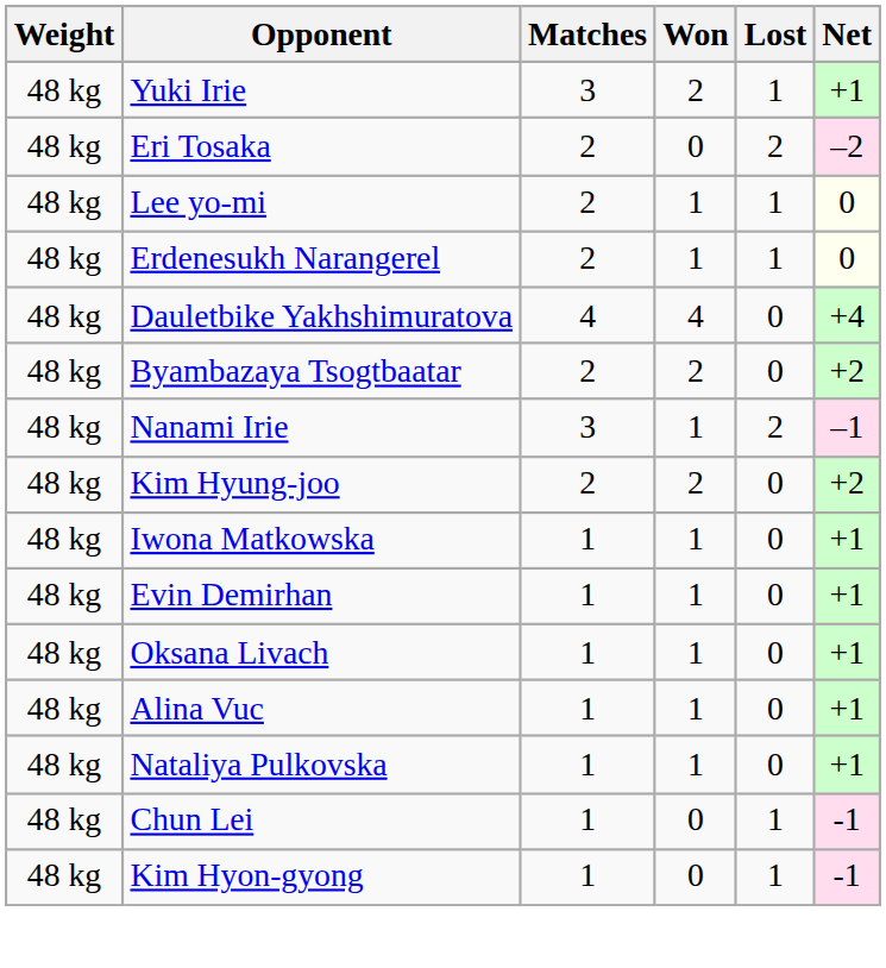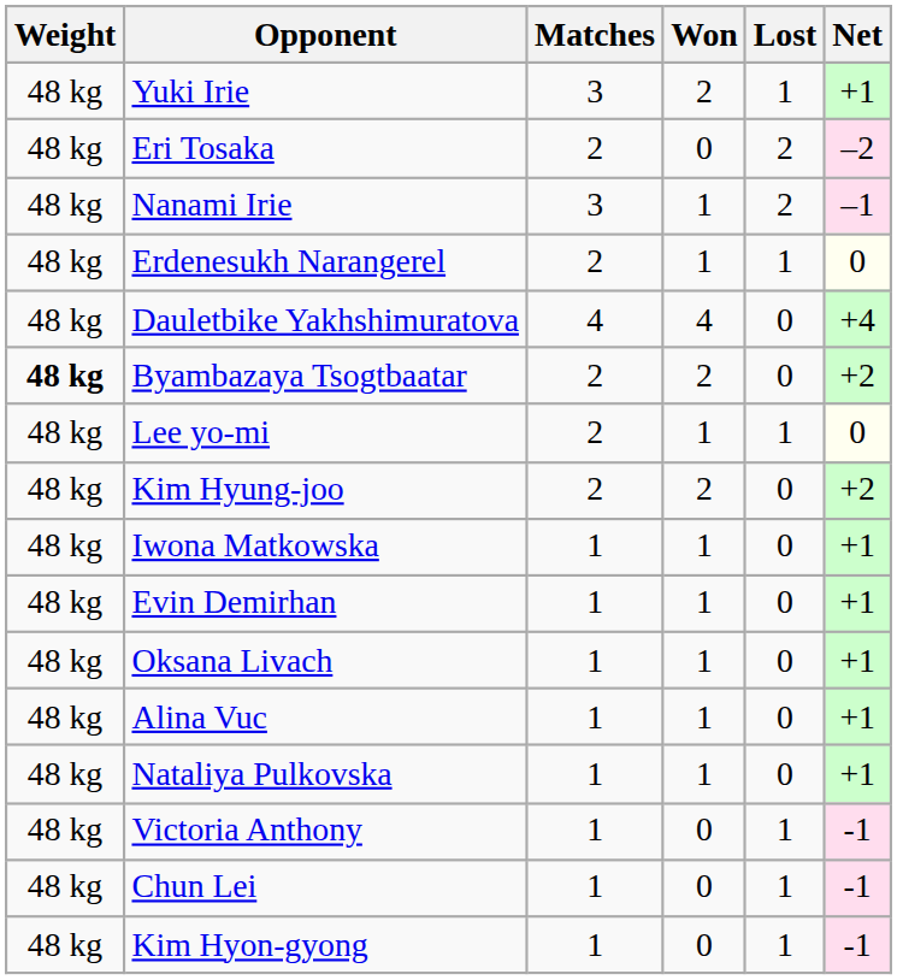rows swapped: Nanami Irie <-> Lee yo-mi
Byambazaya Tsogtbaatar | Weight: normal -> bold
+ row: 48 kg | Victoria Anthony | 1 | 0 | 1 | -1
